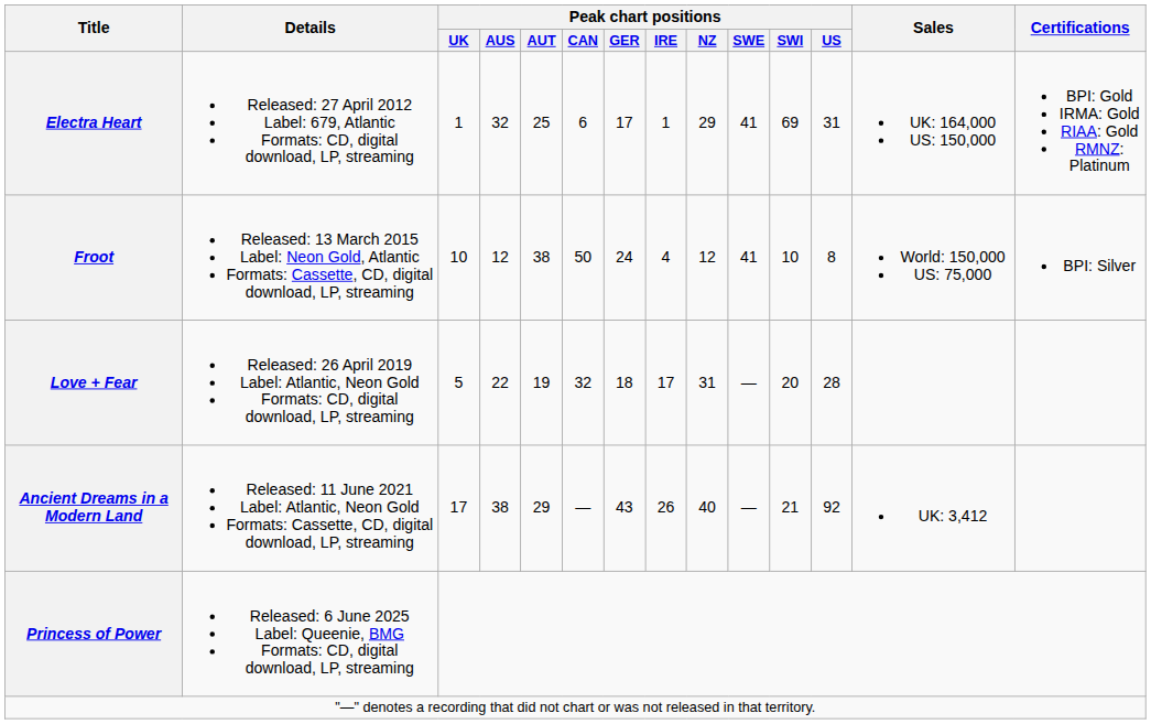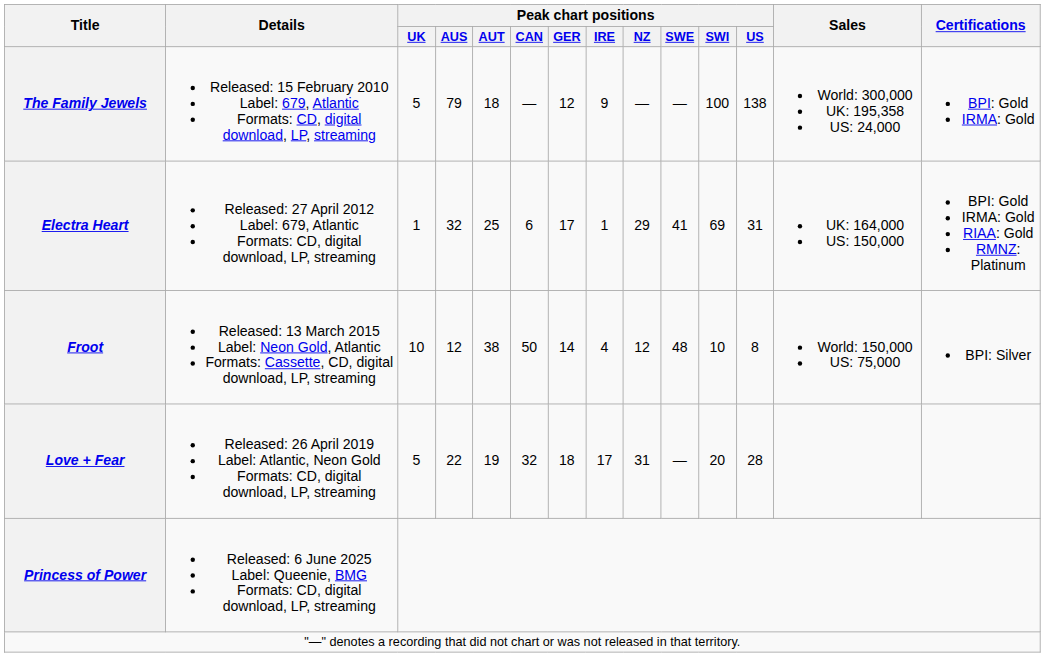+ row: The Family Jewels | Released: 15 February 2010 Label: 679, Atlantic Formats: CD, digital download, LP, streaming | 5 | 79 | 18 | — | 12 | 9 | — | — | 100 | 138 | World: 300,000 UK: 195,358 US: 24,000 | BPI: Gold IRMA: Gold
Froot | Peak chart positions / GER: 24 -> 14
Froot | Peak chart positions / SWE: 41 -> 48
- row: Ancient Dreams in a Modern Land | Released: 11 June 2021 Label: Atlantic, Neon Gold Formats: Cassette, CD, digital download, LP, streaming | 17 | 38 | 29 | — | 43 | 26 | 40 | — | 21 | 92 | UK: 3,412
